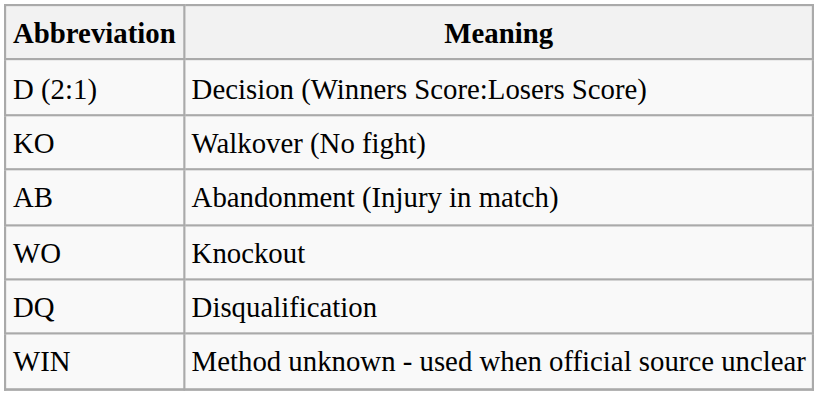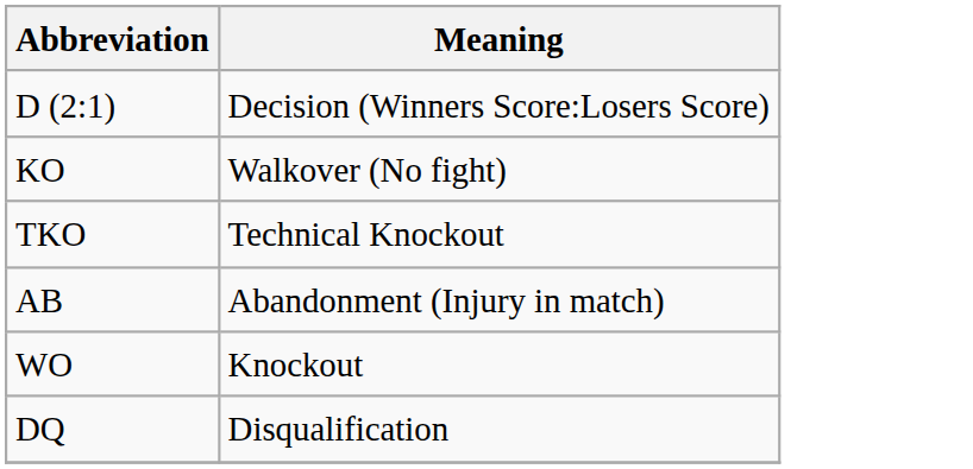+ row: TKO | Technical Knockout
- row: WIN | Method unknown - used when official source unclear
